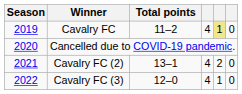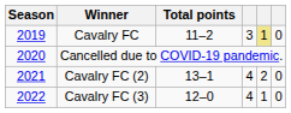Cavalry FC | column 4: 4 -> 3
